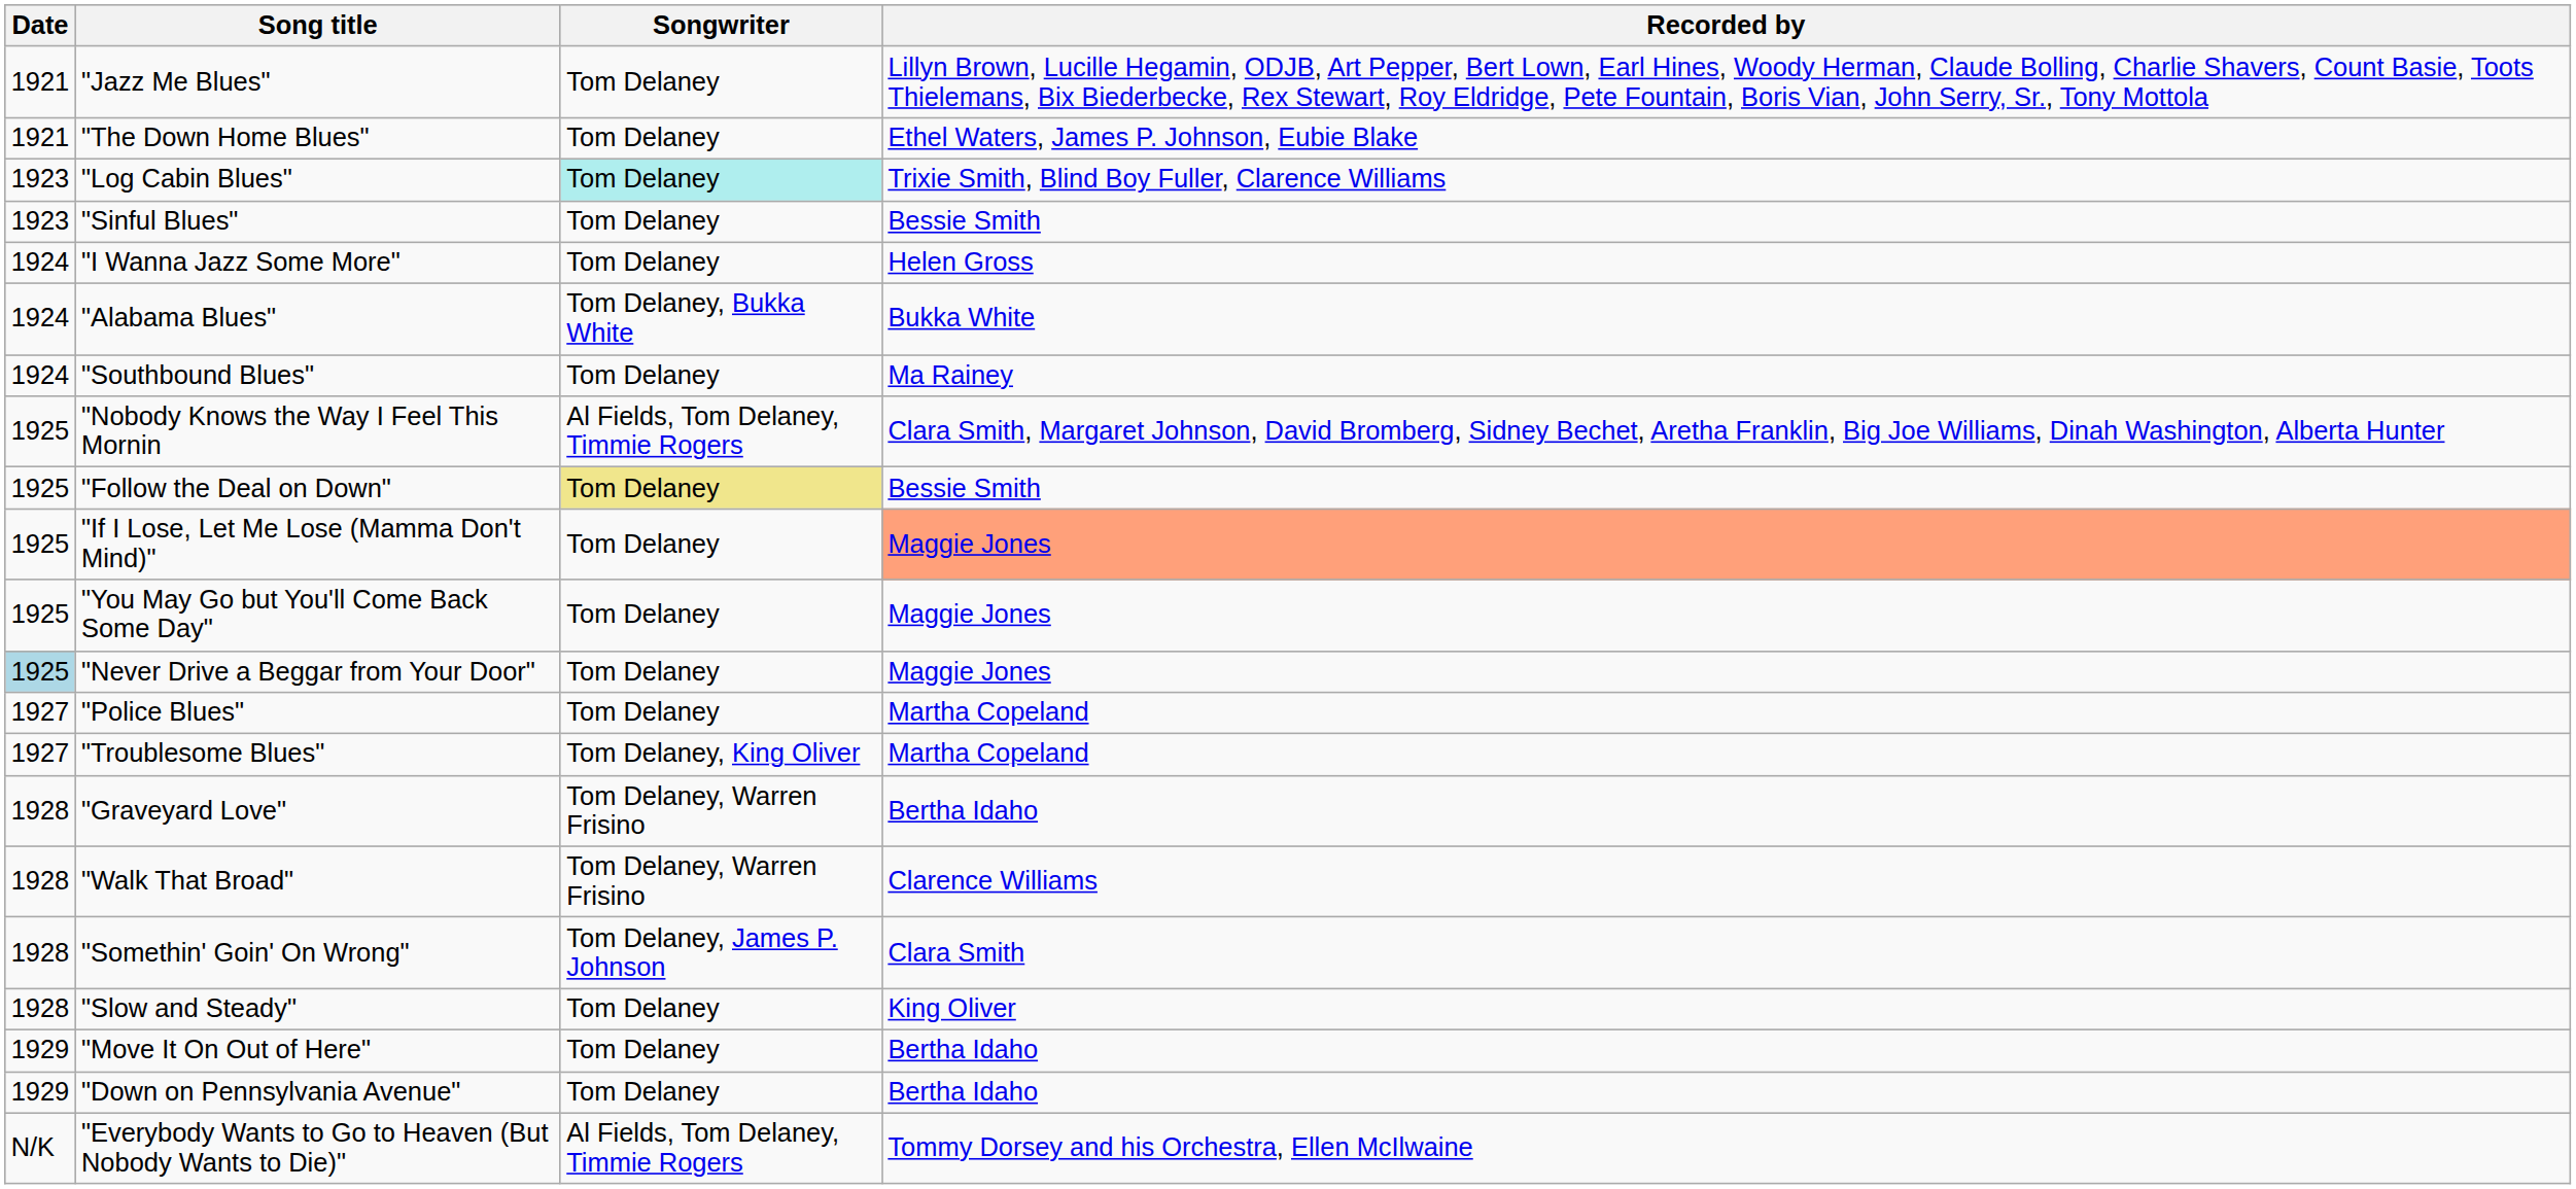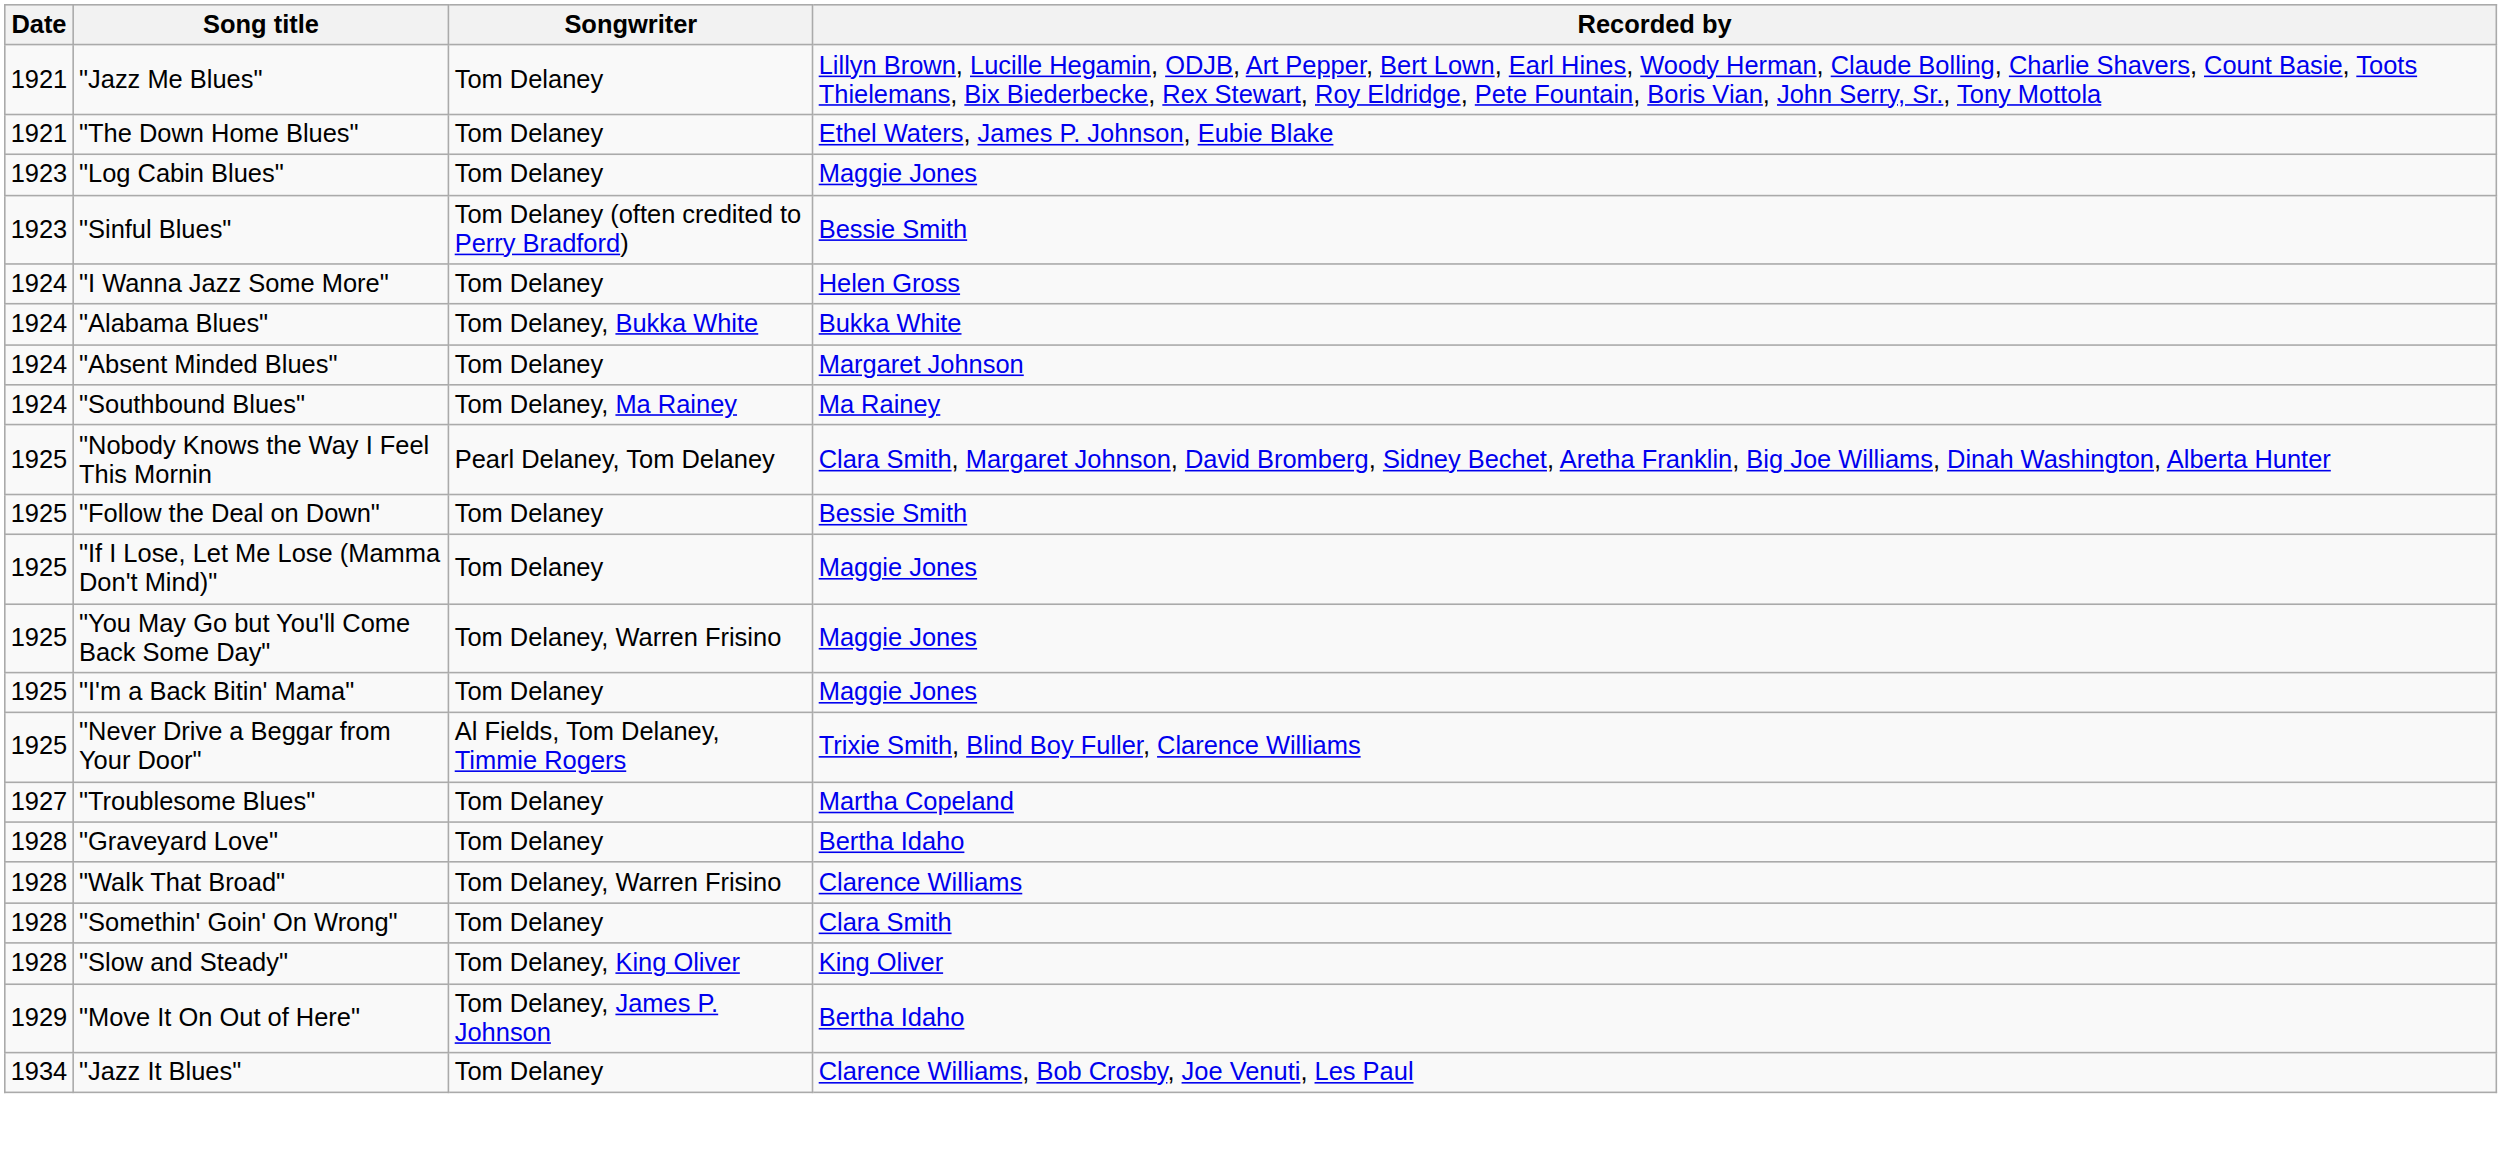"Log Cabin Blues" | Songwriter: paleturquoise background -> no background
"Log Cabin Blues" | Recorded by: Trixie Smith, Blind Boy Fuller, Clarence Williams -> Maggie Jones
"Sinful Blues" | Songwriter: Tom Delaney -> Tom Delaney (often credited to Perry Bradford)
+ row: 1924 | "Absent Minded Blues" | Tom Delaney | Margaret Johnson
"Southbound Blues" | Songwriter: Tom Delaney -> Tom Delaney, Ma Rainey
"Nobody Knows the Way I Feel This Mornin | Songwriter: Al Fields, Tom Delaney, Timmie Rogers -> Pearl Delaney, Tom Delaney
"Follow the Deal on Down" | Songwriter: khaki background -> no background
"If I Lose, Let Me Lose (Mamma Don't Mind)" | Recorded by: lightsalmon background -> no background
"You May Go but You'll Come Back Some Day" | Songwriter: Tom Delaney -> Tom Delaney, Warren Frisino
+ row: 1925 | "I'm a Back Bitin' Mama" | Tom Delaney | Maggie Jones
"Never Drive a Beggar from Your Door" | Date: lightblue background -> no background
"Never Drive a Beggar from Your Door" | Songwriter: Tom Delaney -> Al Fields, Tom Delaney, Timmie Rogers
"Never Drive a Beggar from Your Door" | Recorded by: Maggie Jones -> Trixie Smith, Blind Boy Fuller, Clarence Williams
- row: 1927 | "Police Blues" | Tom Delaney | Martha Copeland
"Troublesome Blues" | Songwriter: Tom Delaney, King Oliver -> Tom Delaney
"Graveyard Love" | Songwriter: Tom Delaney, Warren Frisino -> Tom Delaney
"Somethin' Goin' On Wrong" | Songwriter: Tom Delaney, James P. Johnson -> Tom Delaney
"Slow and Steady" | Songwriter: Tom Delaney -> Tom Delaney, King Oliver
"Move It On Out of Here" | Songwriter: Tom Delaney -> Tom Delaney, James P. Johnson
- row: 1929 | "Down on Pennsylvania Avenue" | Tom Delaney | Bertha Idaho
+ row: 1934 | "Jazz It Blues" | Tom Delaney | Clarence Williams, Bob Crosby, Joe Venuti, Les Paul
- row: N/K | "Everybody Wants to Go to Heaven (But Nobody Wants to Die)" | Al Fields, Tom Delaney, Timmie Rogers | Tommy Dorsey and his Orchestra, Ellen McIlwaine
